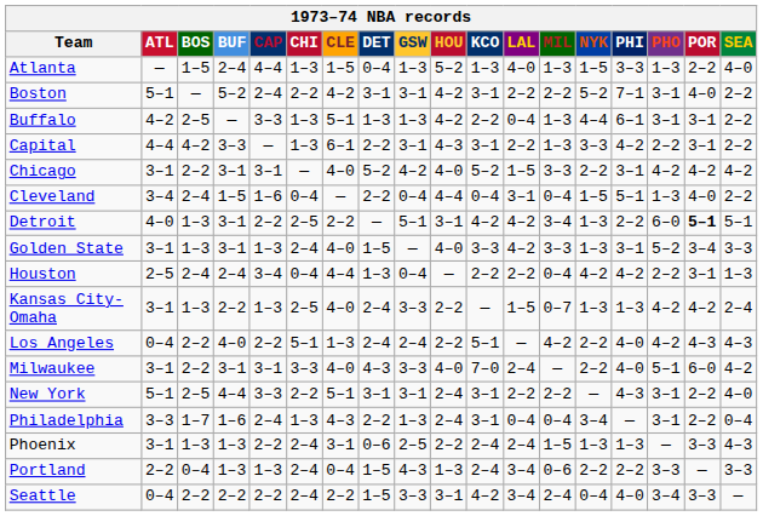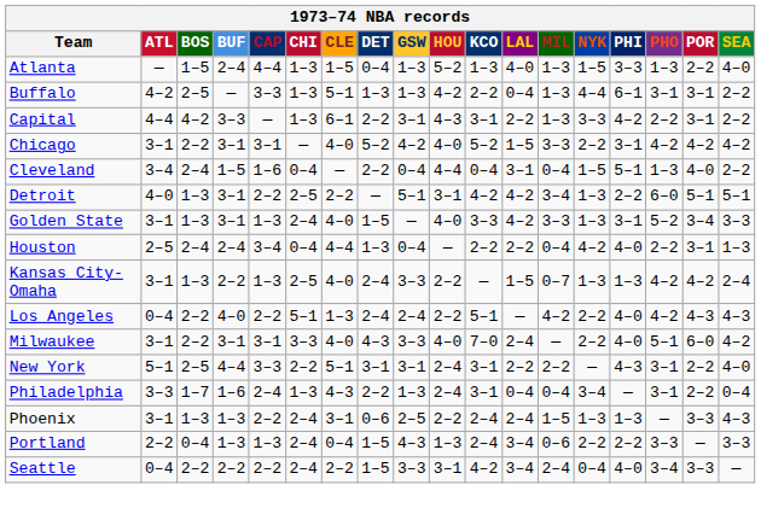- row: Boston | 5–1 | — | 5–2 | 2–4 | 2–2 | 4–2 | 3–1 | 3–1 | 4–2 | 3–1 | 2–2 | 2–2 | 5–2 | 7–1 | 3–1 | 4–0 | 2–2
Detroit | POR: bold -> normal
Houston | PHI: 4–2 -> 4–0
